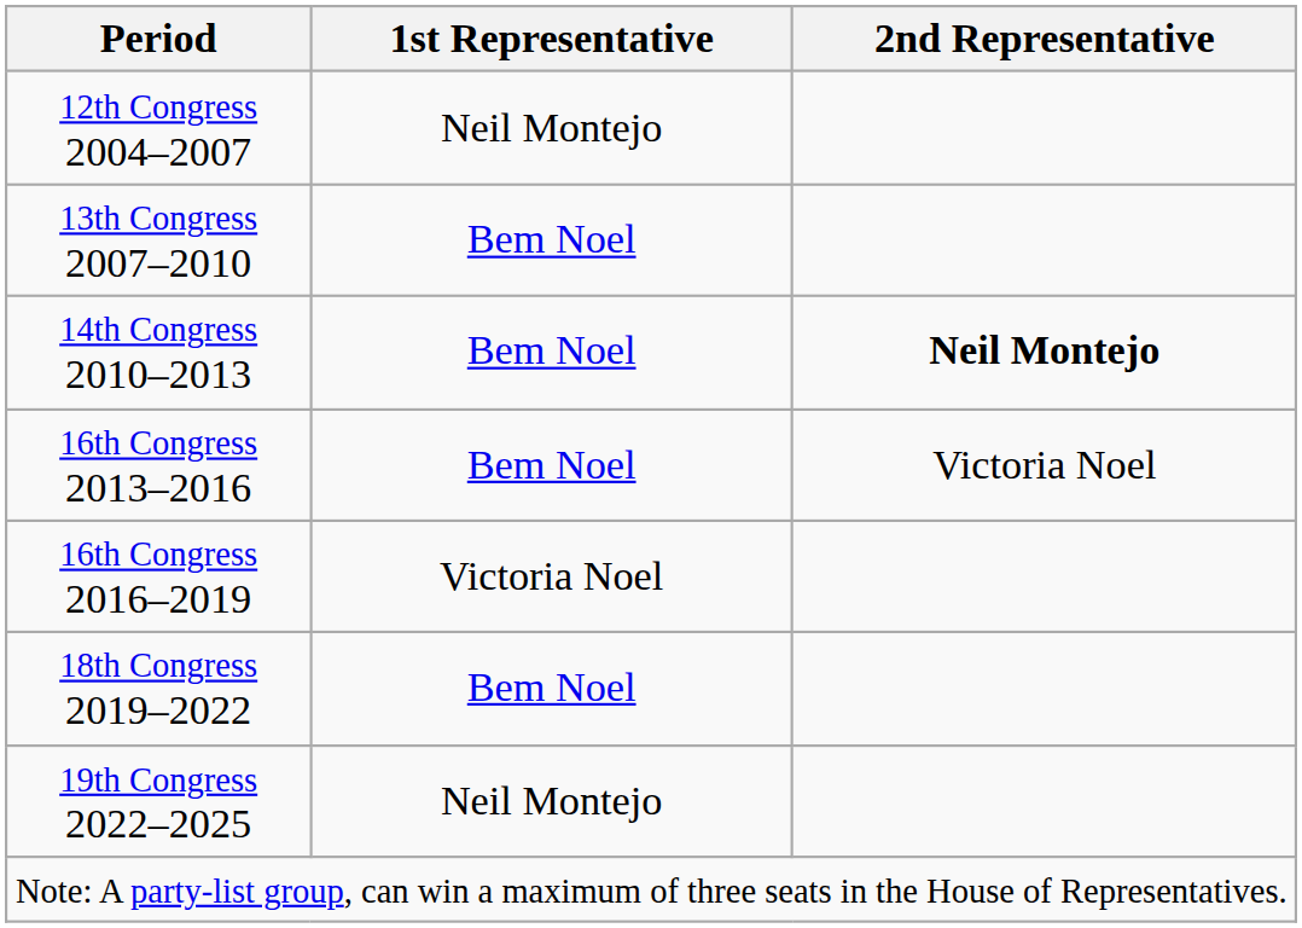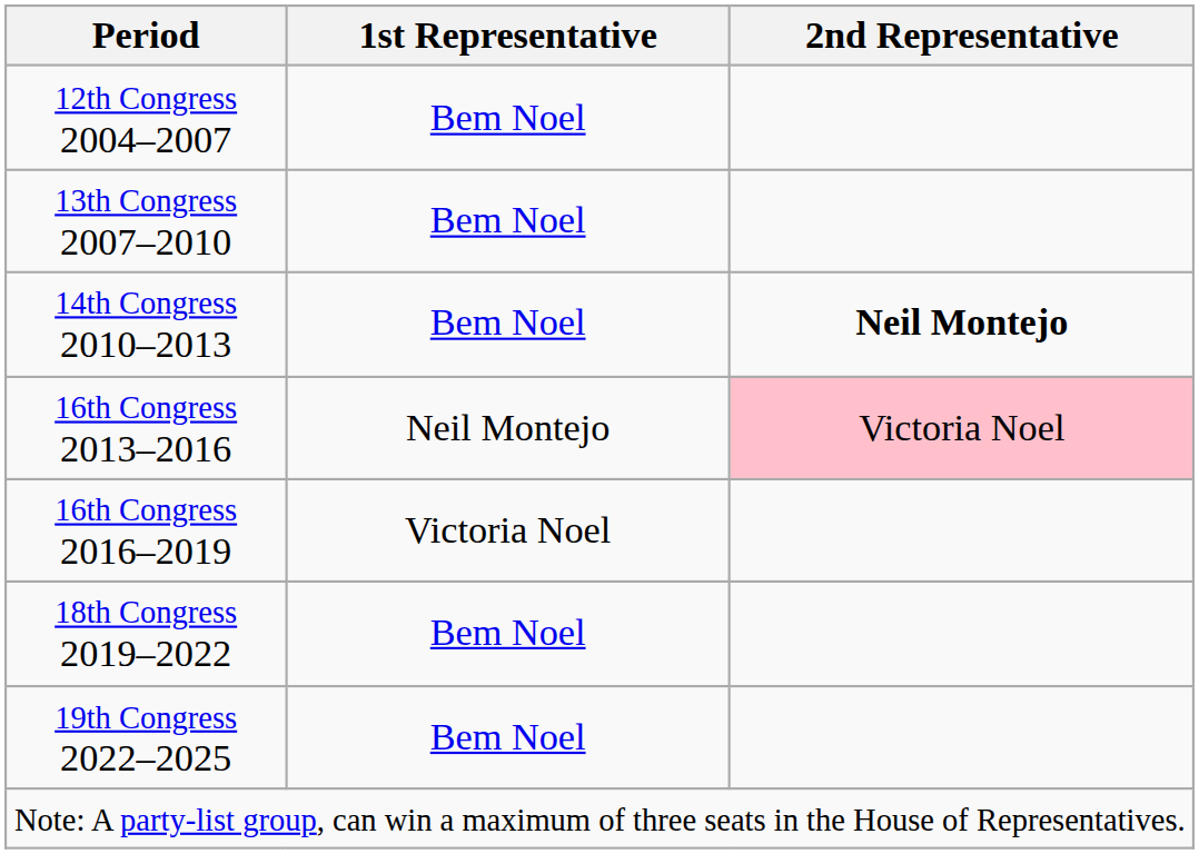12th Congress 2004–2007 | 1st Representative: Neil Montejo -> Bem Noel
16th Congress 2013–2016 | 1st Representative: Bem Noel -> Neil Montejo
16th Congress 2013–2016 | 2nd Representative: no background -> pink background
19th Congress 2022–2025 | 1st Representative: Neil Montejo -> Bem Noel
